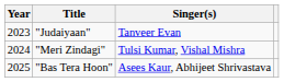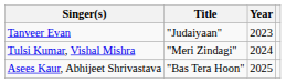columns swapped: Year <-> Singer(s)
